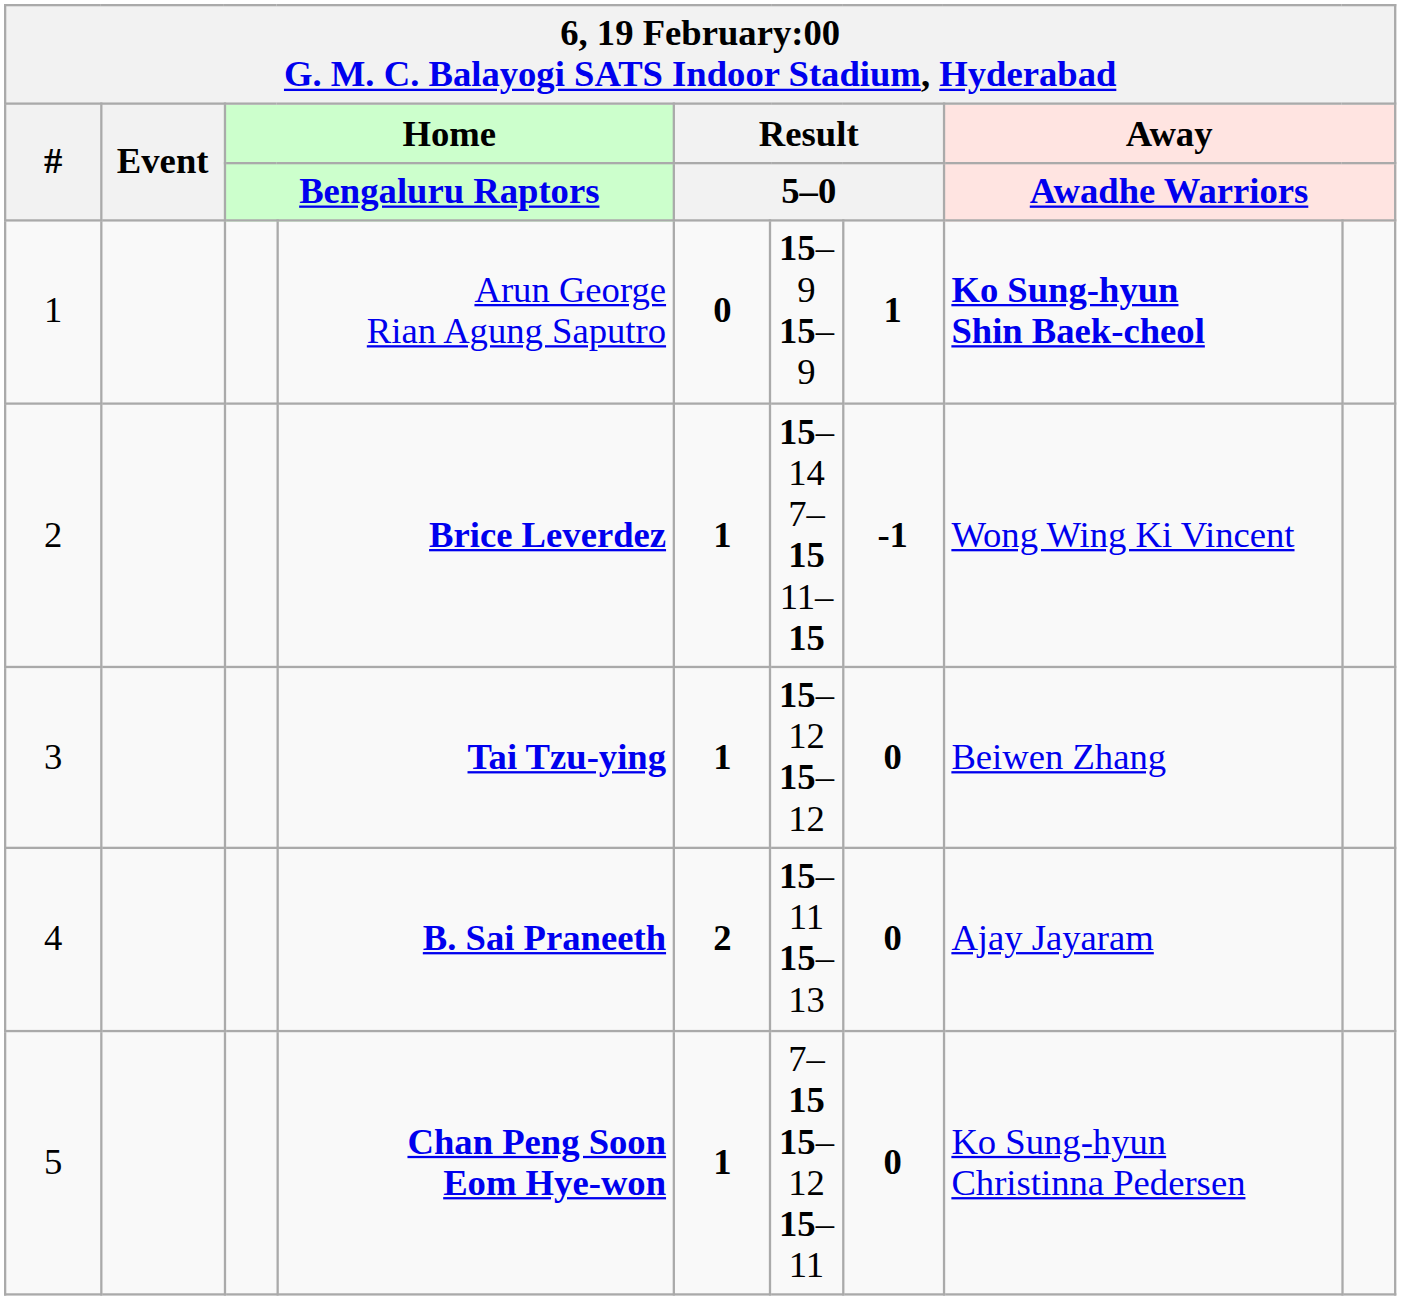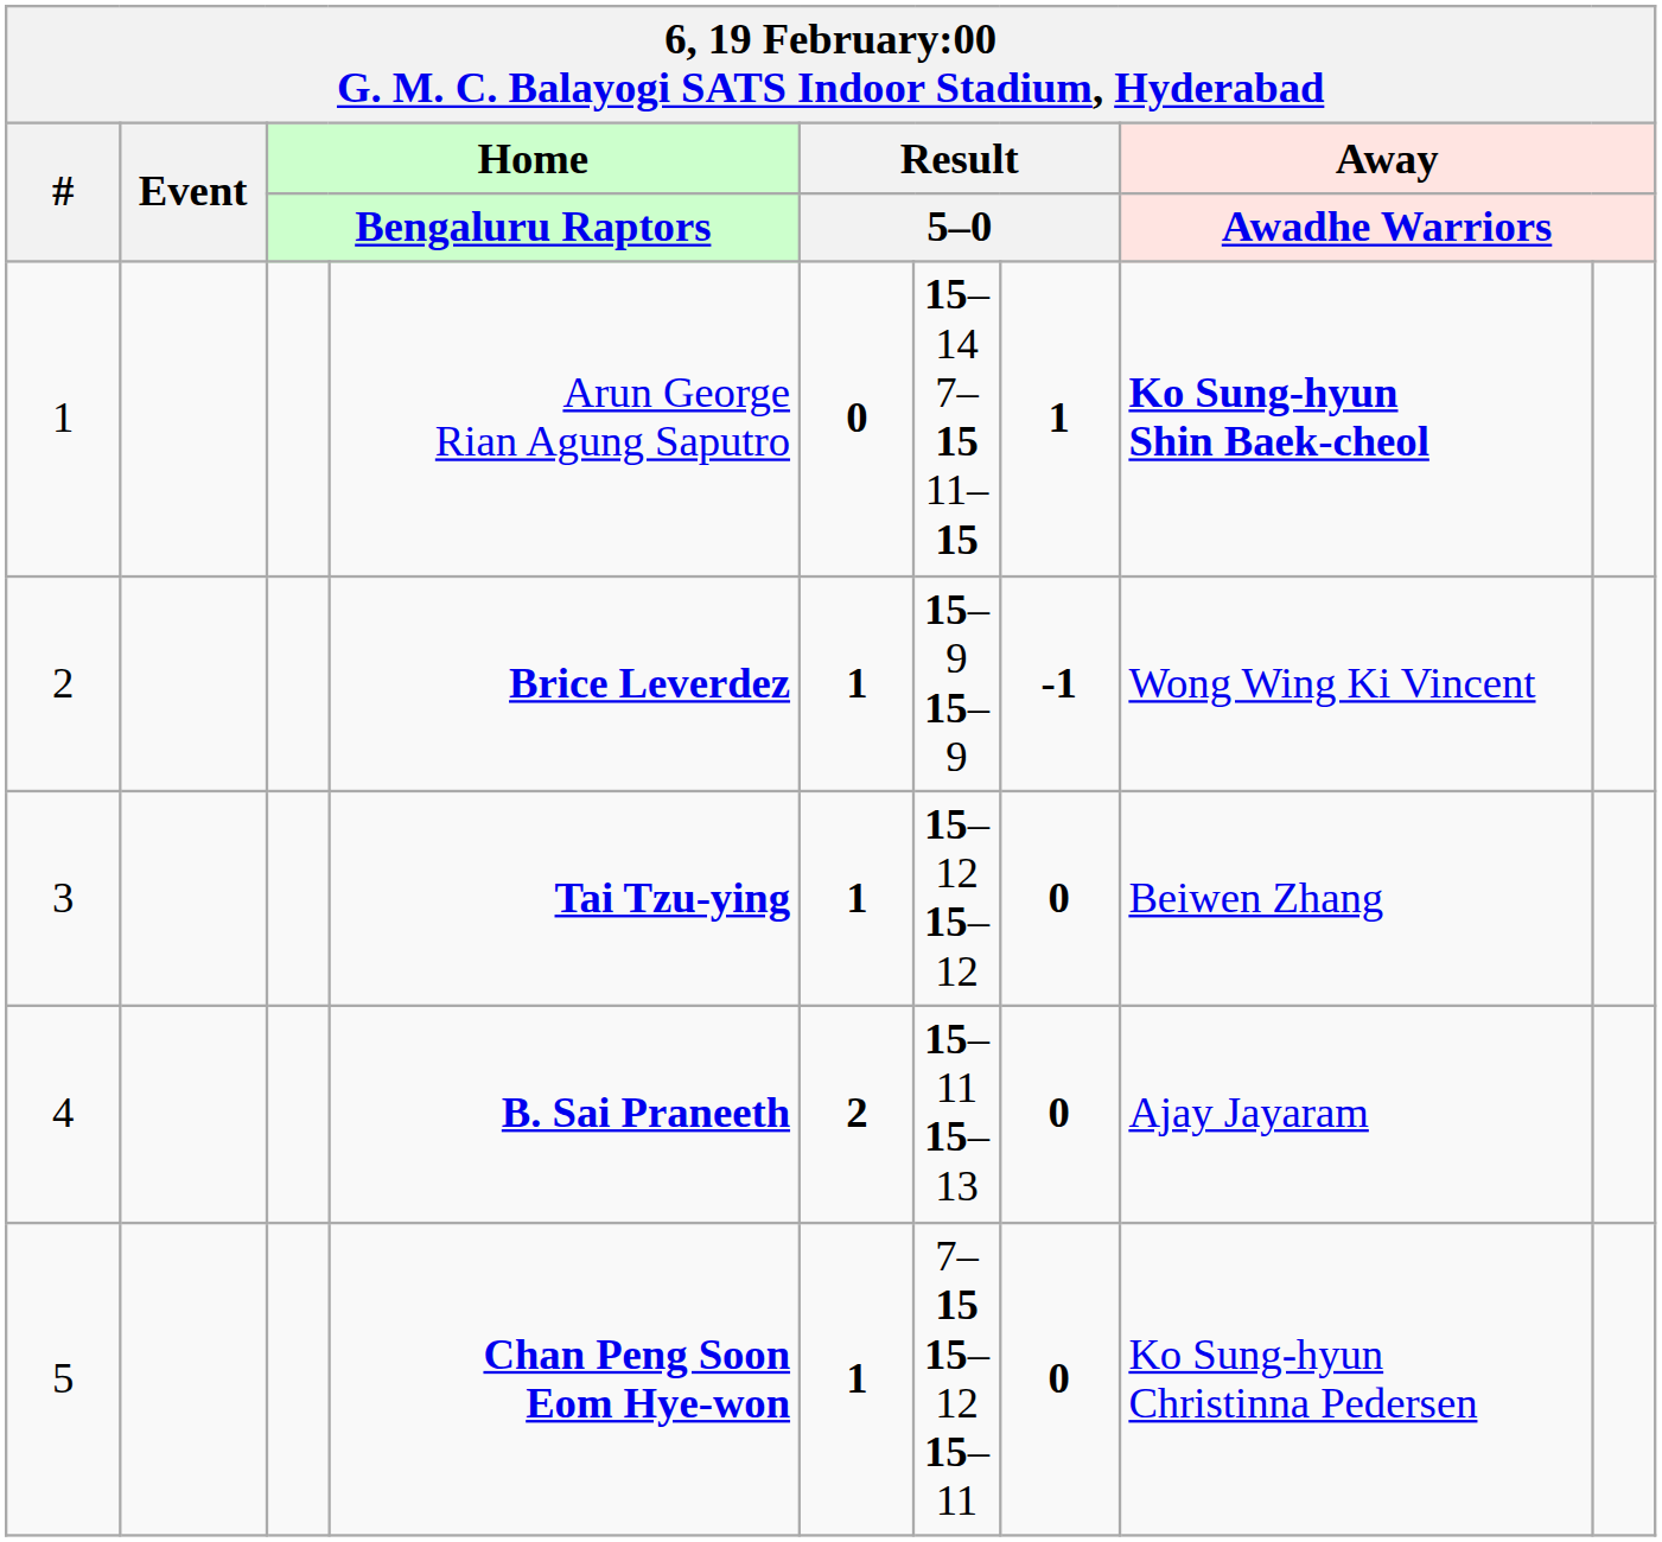Arun George Rian Agung Saputro | column 6: 15–9 15–9 -> 15–14 7–15 11–15
Brice Leverdez | column 6: 15–14 7–15 11–15 -> 15–9 15–9
